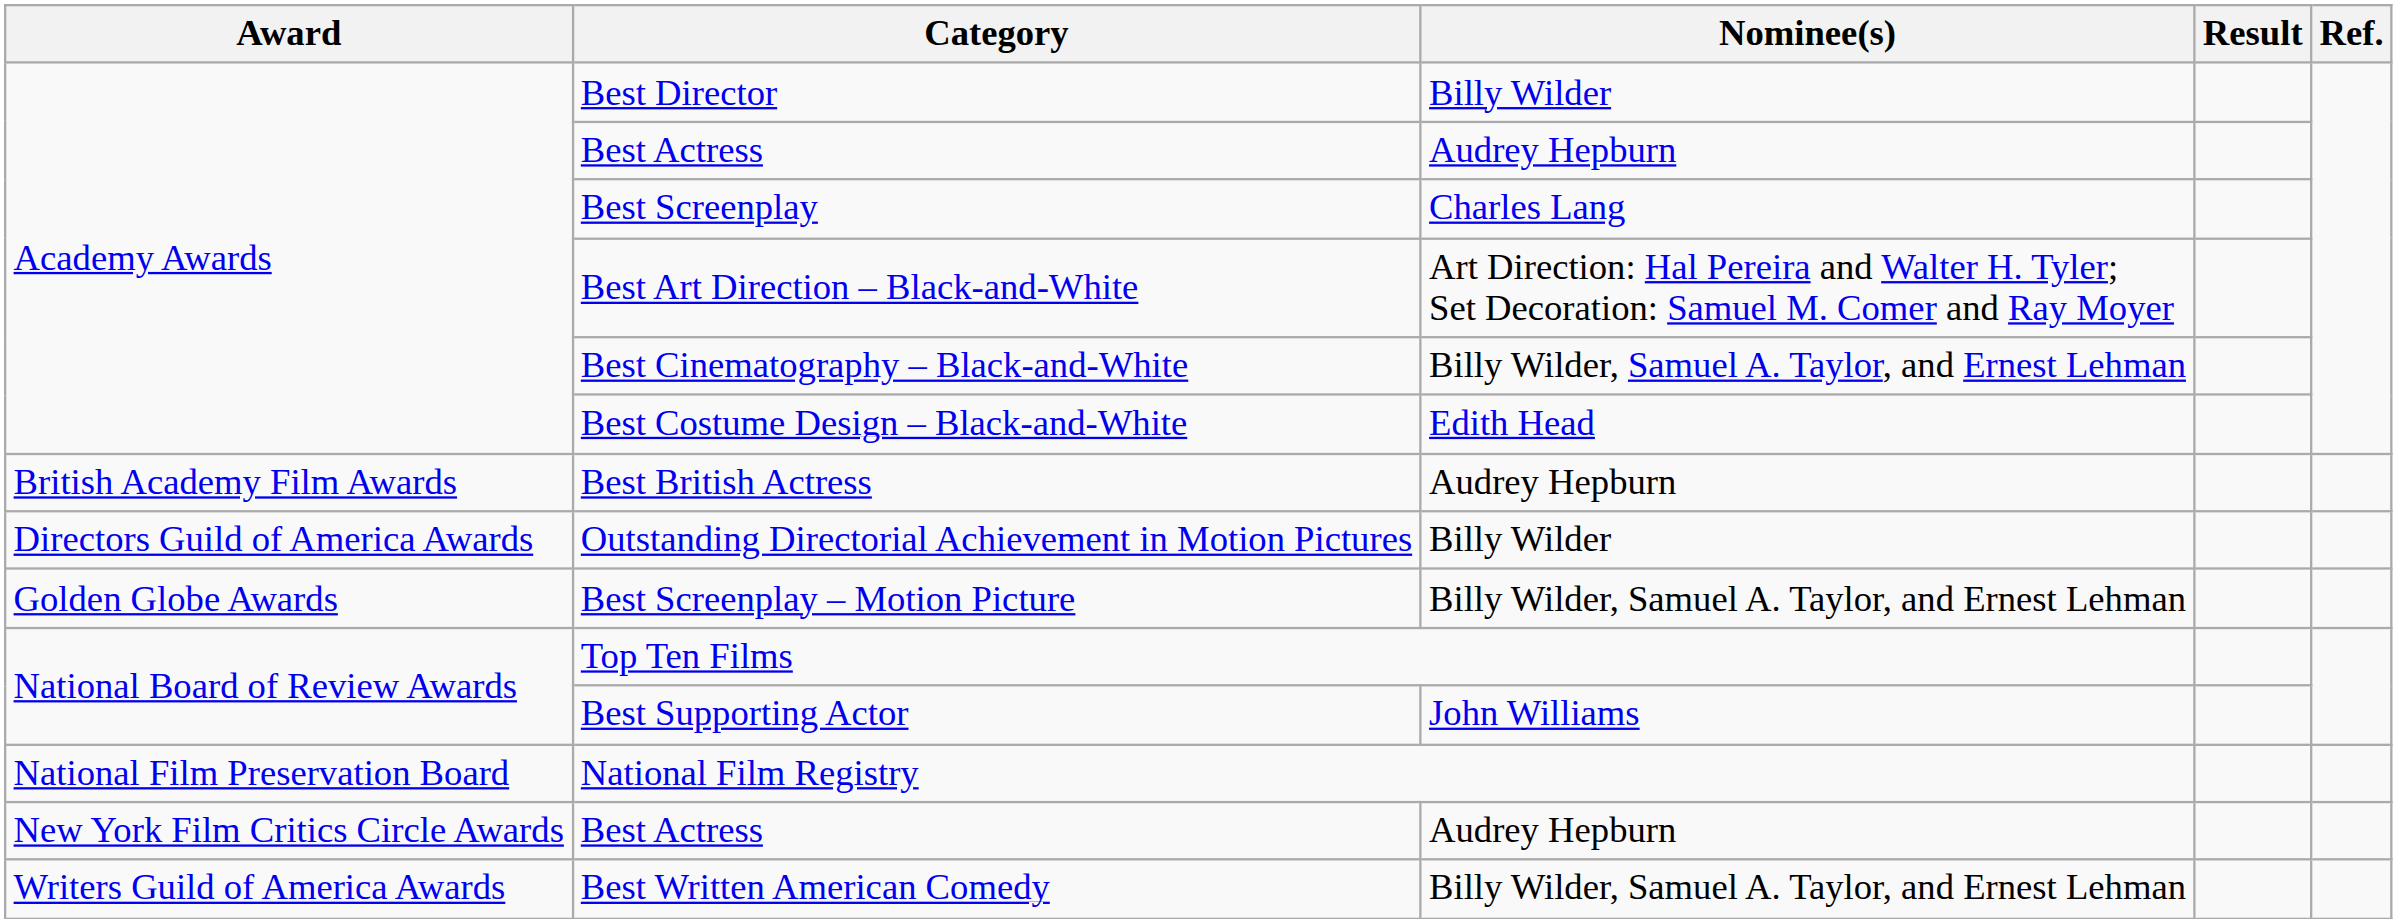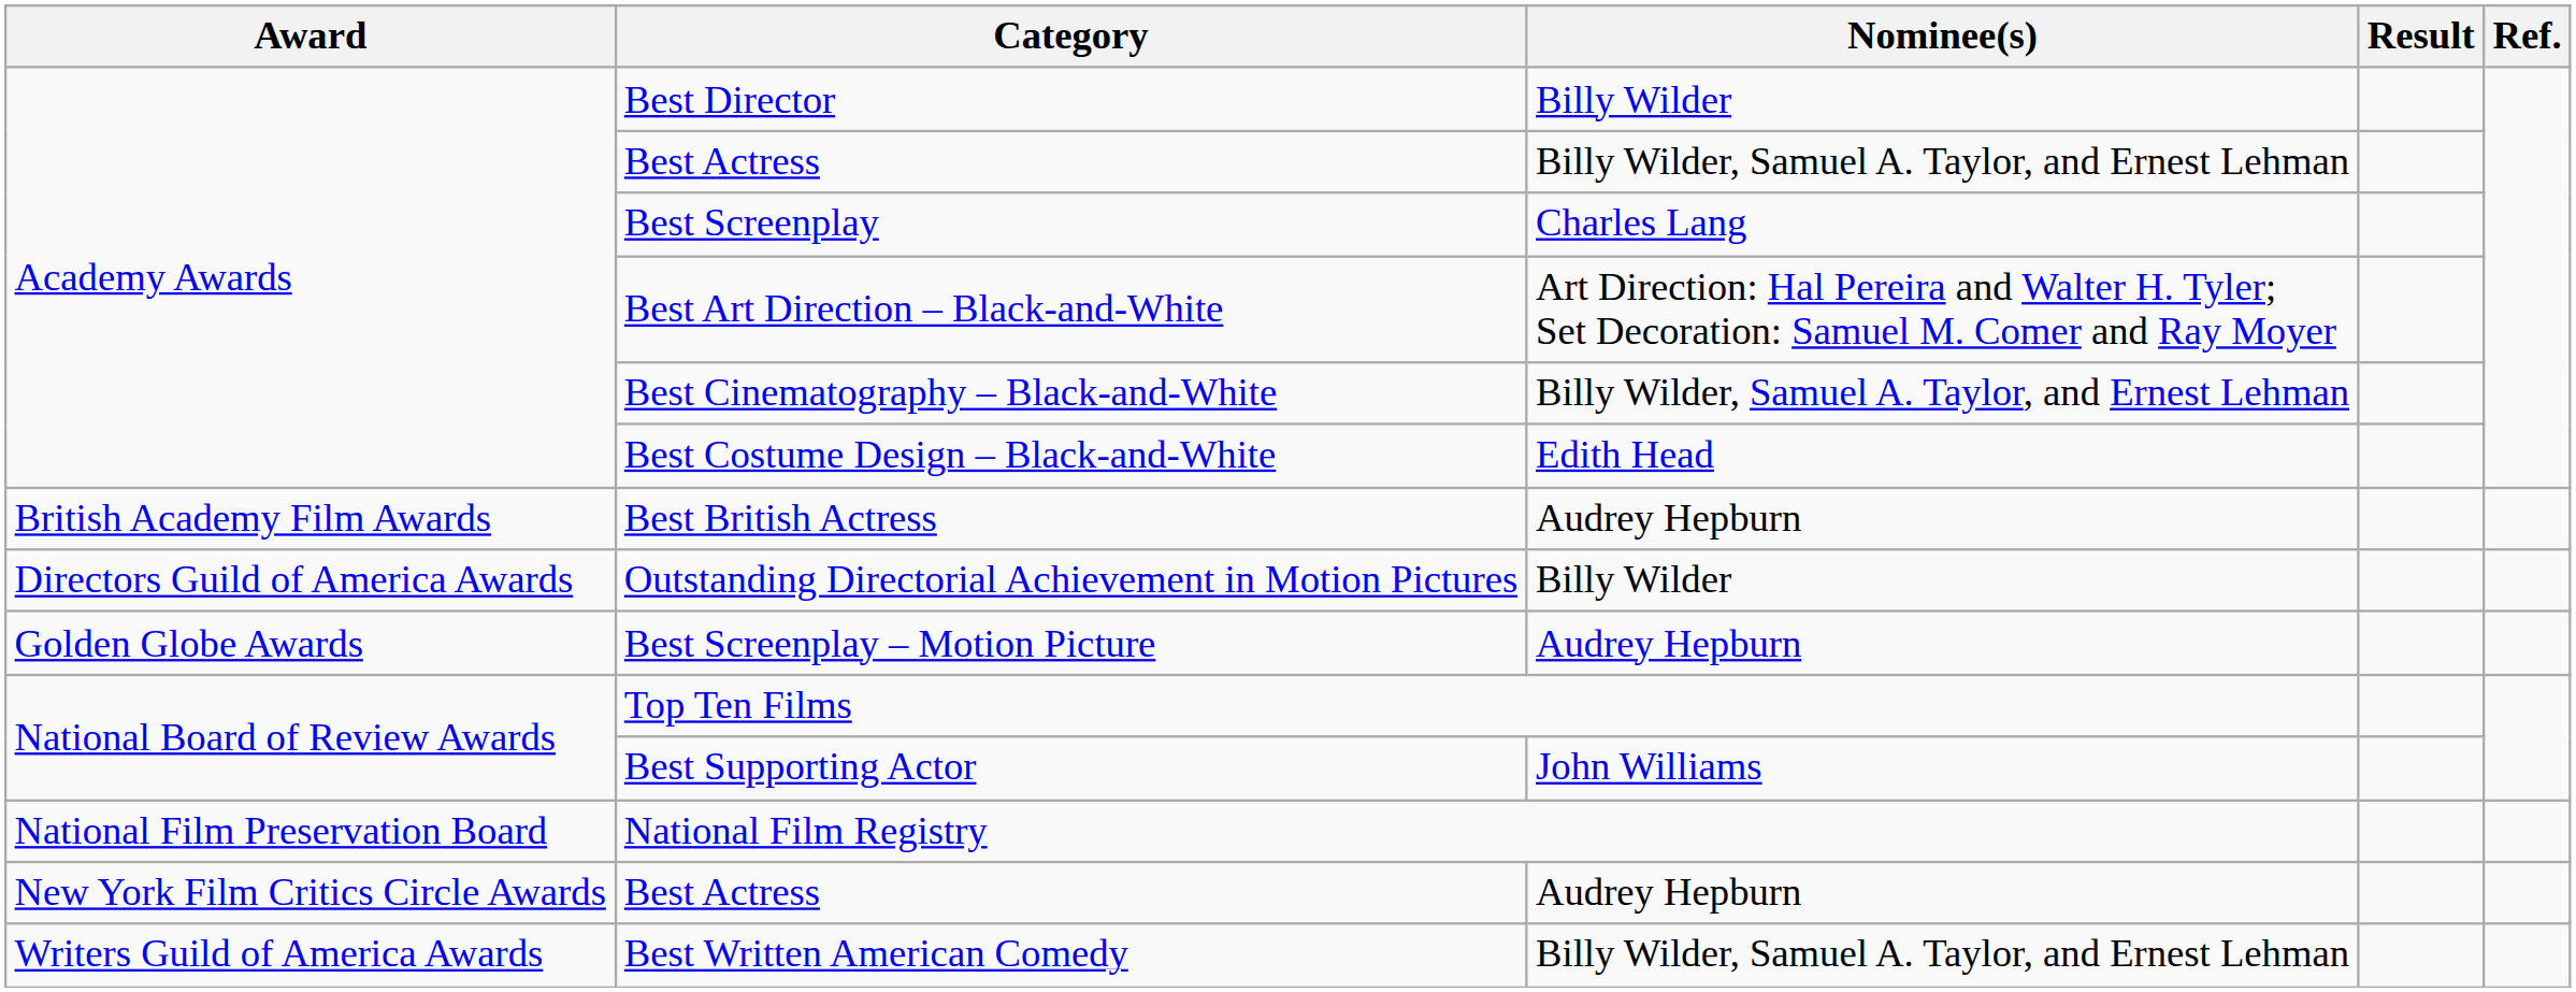Academy Awards / Best Actress | Nominee(s): Audrey Hepburn -> Billy Wilder, Samuel A. Taylor, and Ernest Lehman
Best Screenplay – Motion Picture | Nominee(s): Billy Wilder, Samuel A. Taylor, and Ernest Lehman -> Audrey Hepburn
